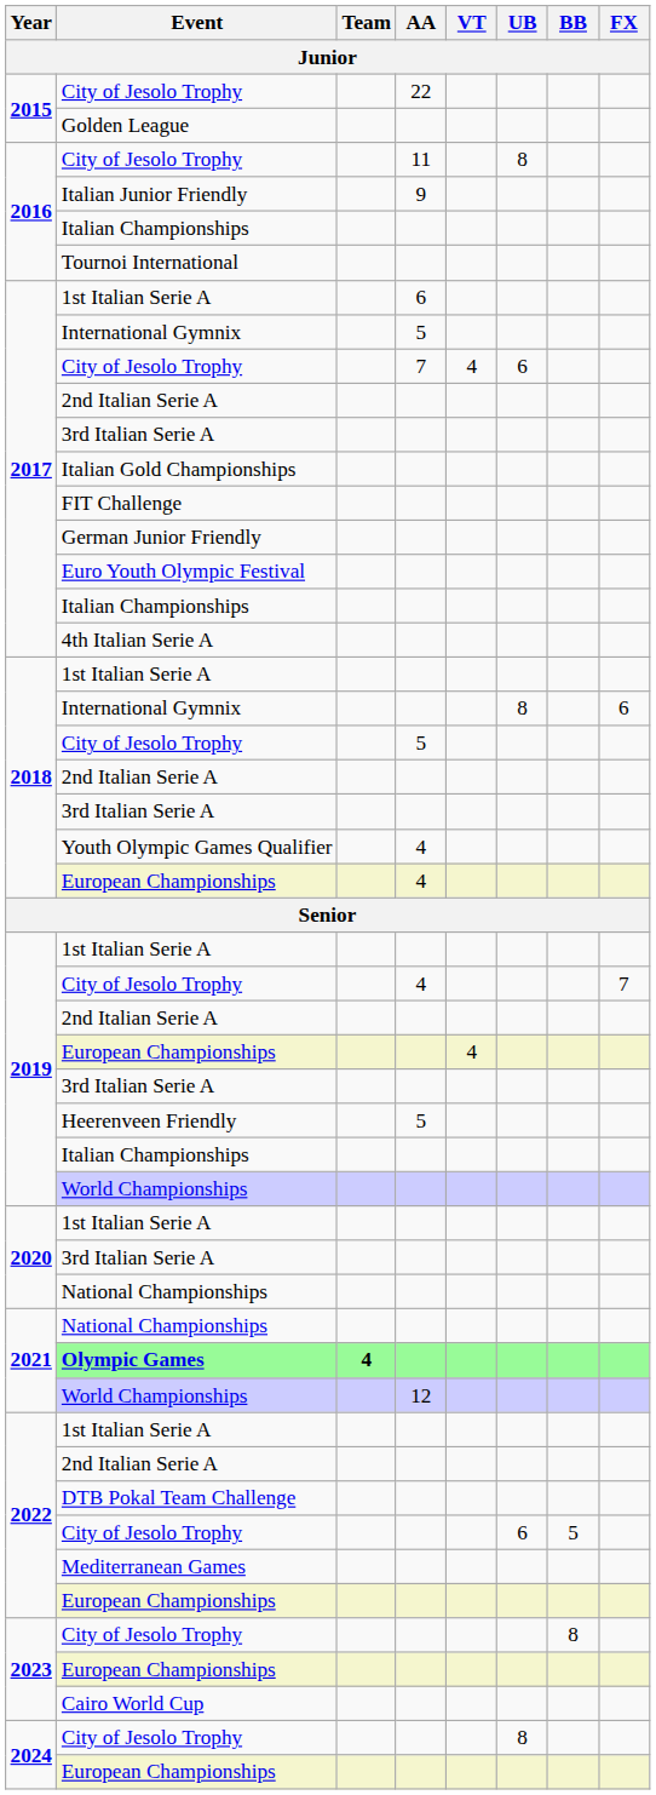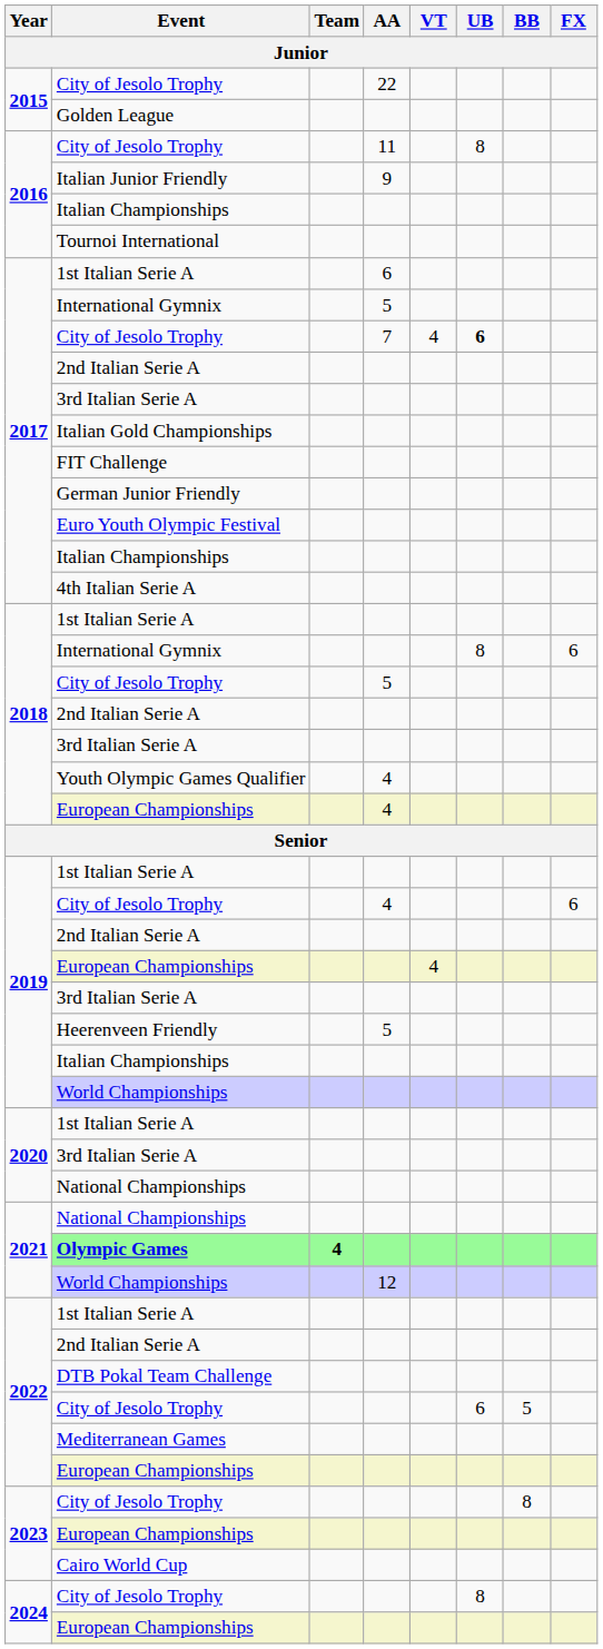2017 / City of Jesolo Trophy | UB: normal -> bold
2019 / City of Jesolo Trophy | FX: 7 -> 6
